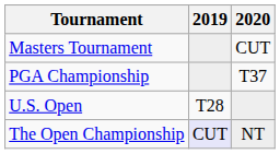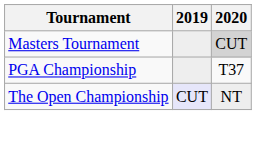Masters Tournament | 2020: no background -> lightgrey background
- row: U.S. Open | T28
